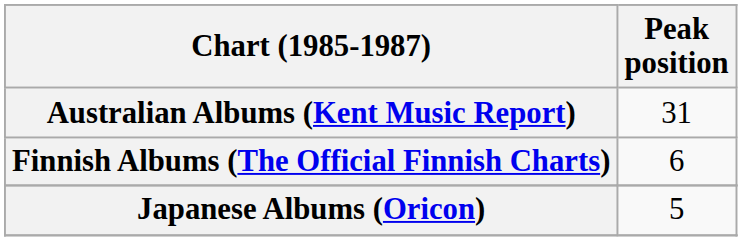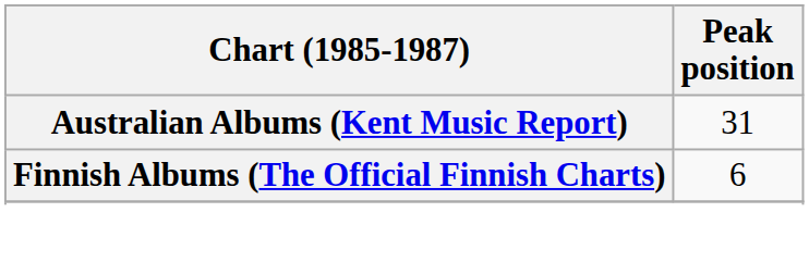- row: Japanese Albums (Oricon) | 5
